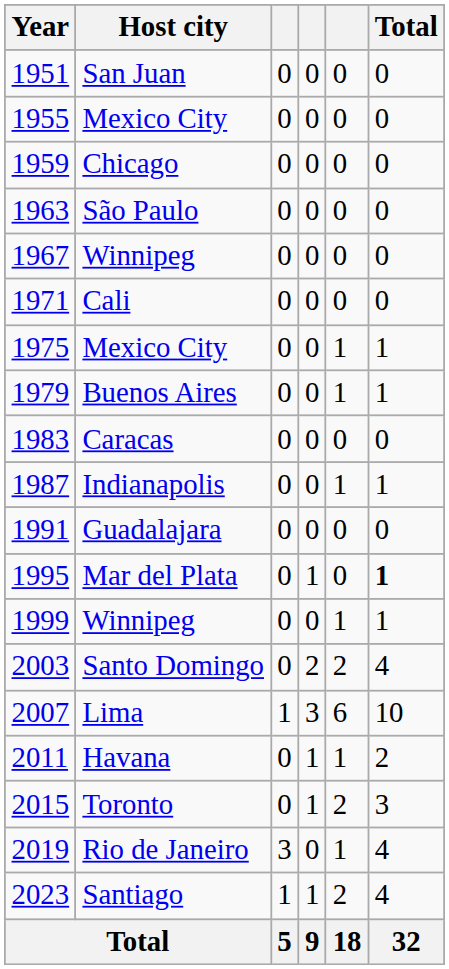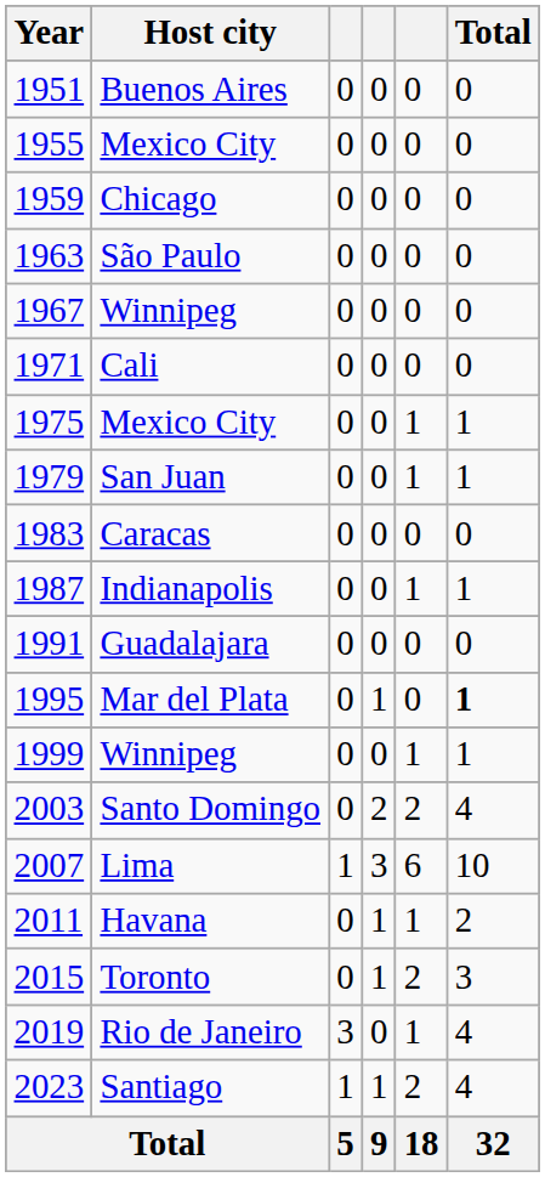1951 | Host city: San Juan -> Buenos Aires
1979 | Host city: Buenos Aires -> San Juan
